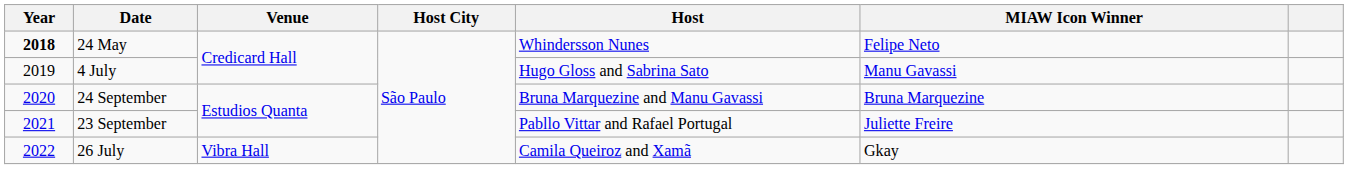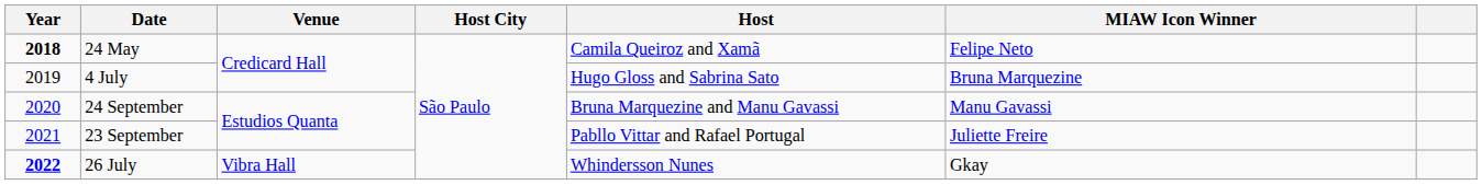24 May | Host: Whindersson Nunes -> Camila Queiroz and Xamã
4 July | MIAW Icon Winner: Manu Gavassi -> Bruna Marquezine
24 September | MIAW Icon Winner: Bruna Marquezine -> Manu Gavassi
26 July | Year: normal -> bold
26 July | Host: Camila Queiroz and Xamã -> Whindersson Nunes
